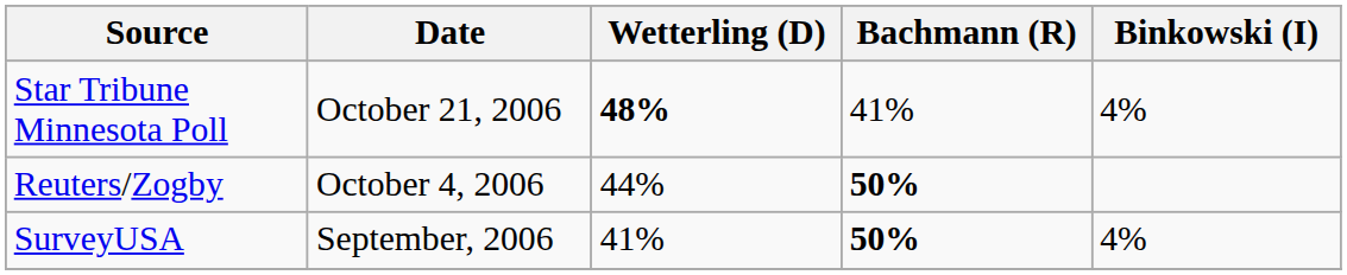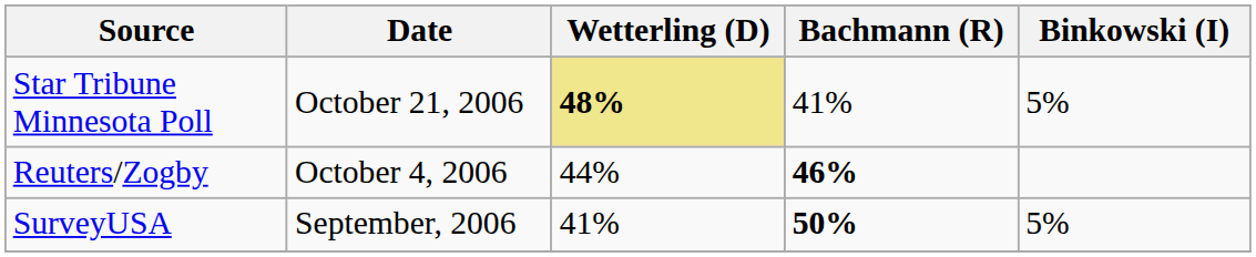Star Tribune Minnesota Poll | Wetterling (D): no background -> khaki background
Star Tribune Minnesota Poll | Binkowski (I): 4% -> 5%
Reuters/Zogby | Bachmann (R): 50% -> 46%
SurveyUSA | Binkowski (I): 4% -> 5%
